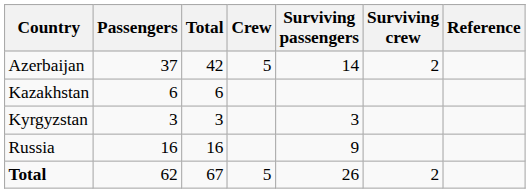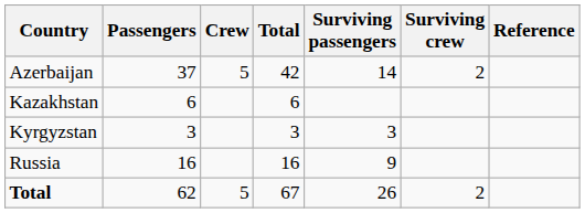columns swapped: Crew <-> Total
